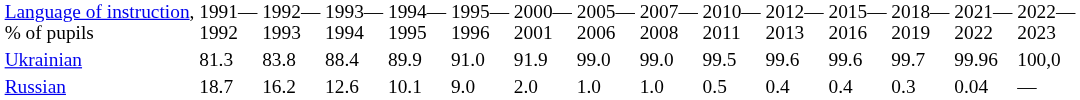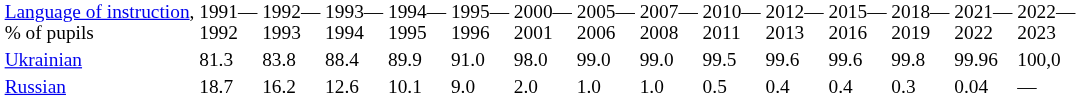Ukrainian | column 7: 91.9 -> 98.0
Ukrainian | column 13: 99.7 -> 99.8
